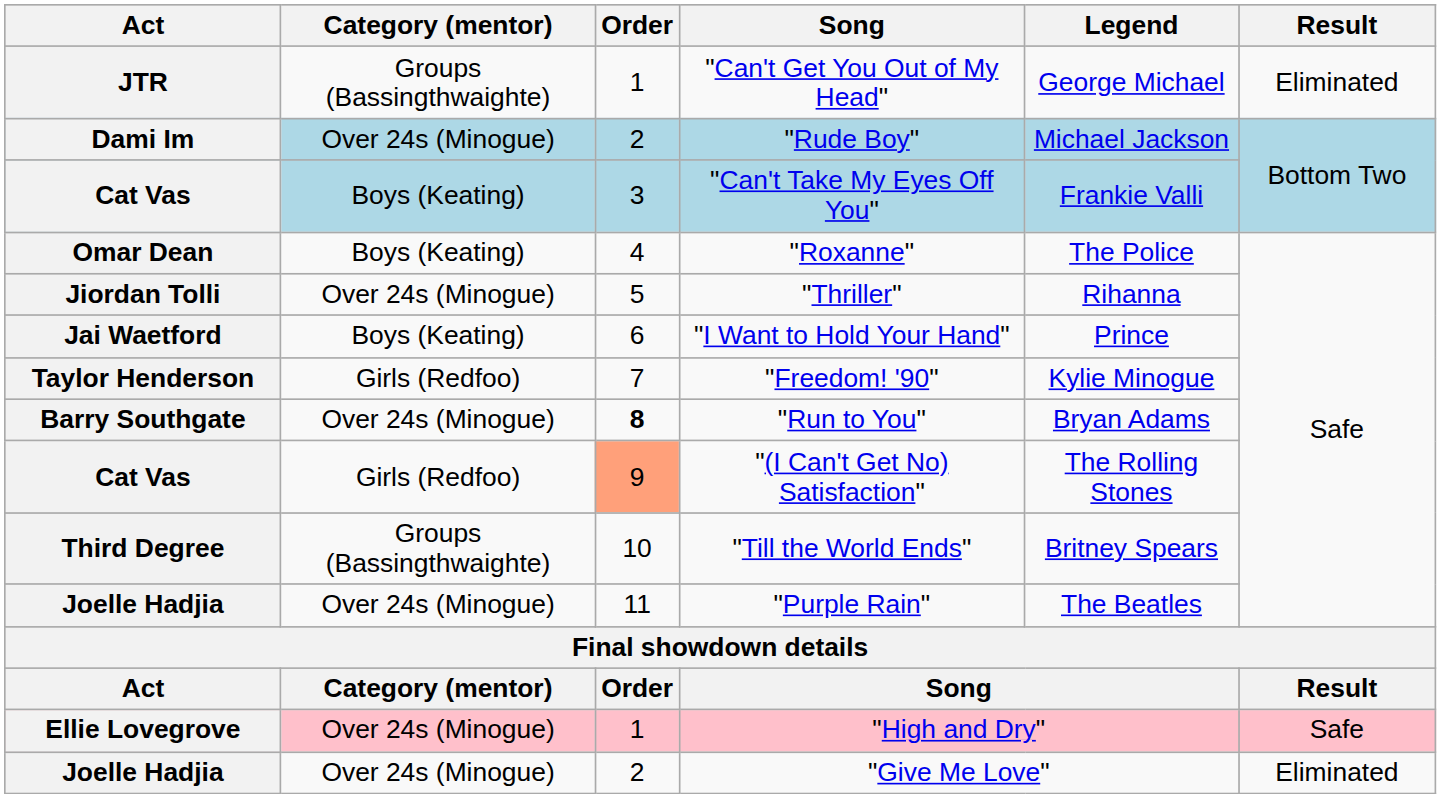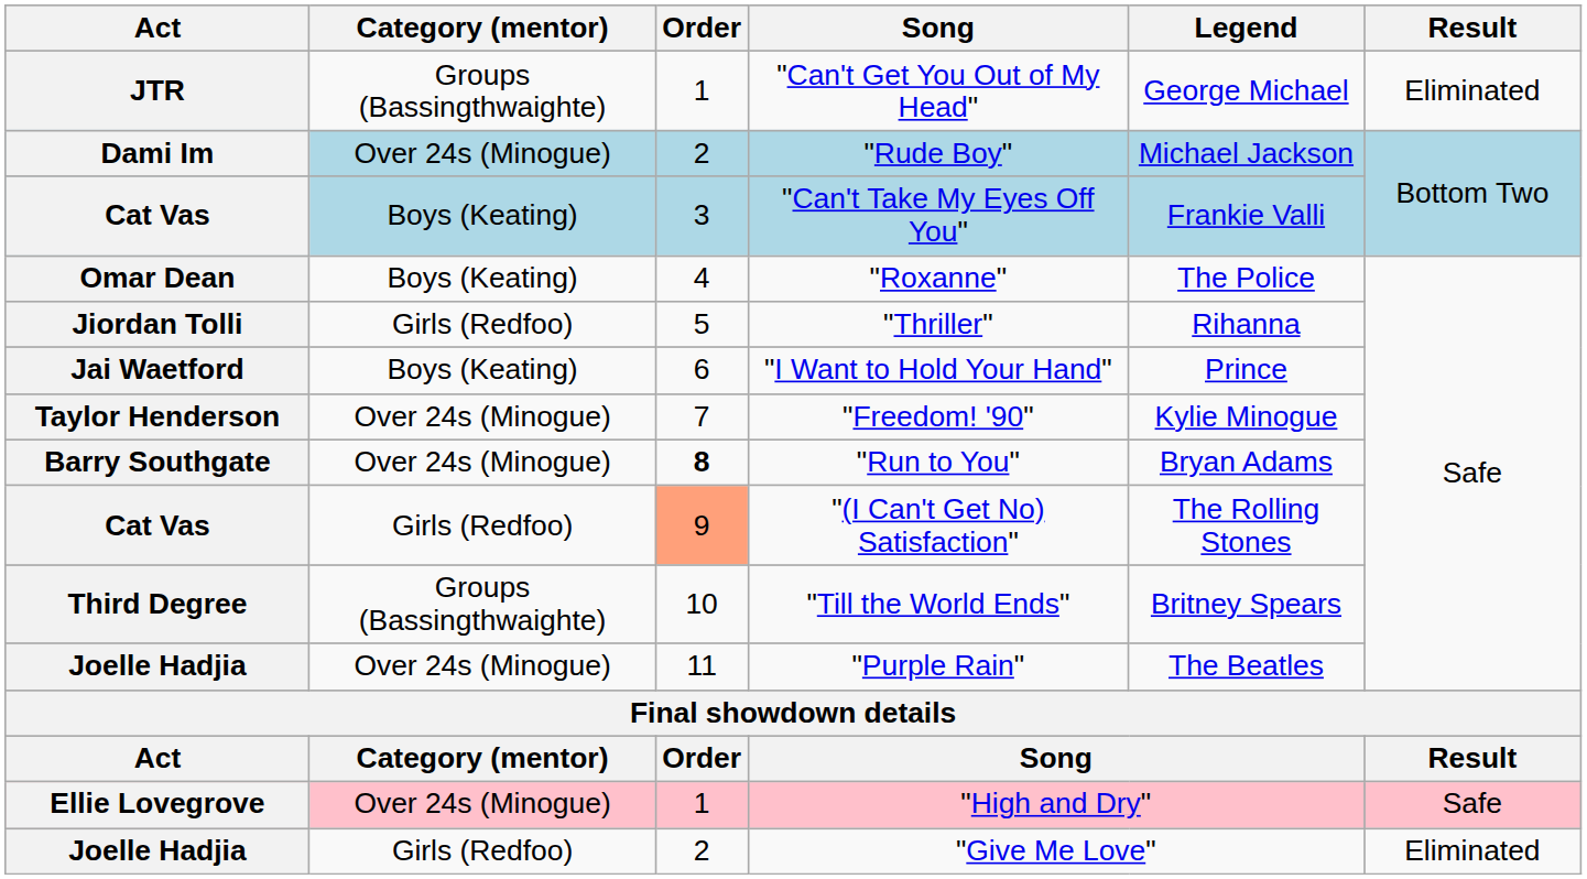"Thriller" | Category (mentor): Over 24s (Minogue) -> Girls (Redfoo)
"Freedom! '90" | Category (mentor): Girls (Redfoo) -> Over 24s (Minogue)
"Give Me Love" | Category (mentor): Over 24s (Minogue) -> Girls (Redfoo)
